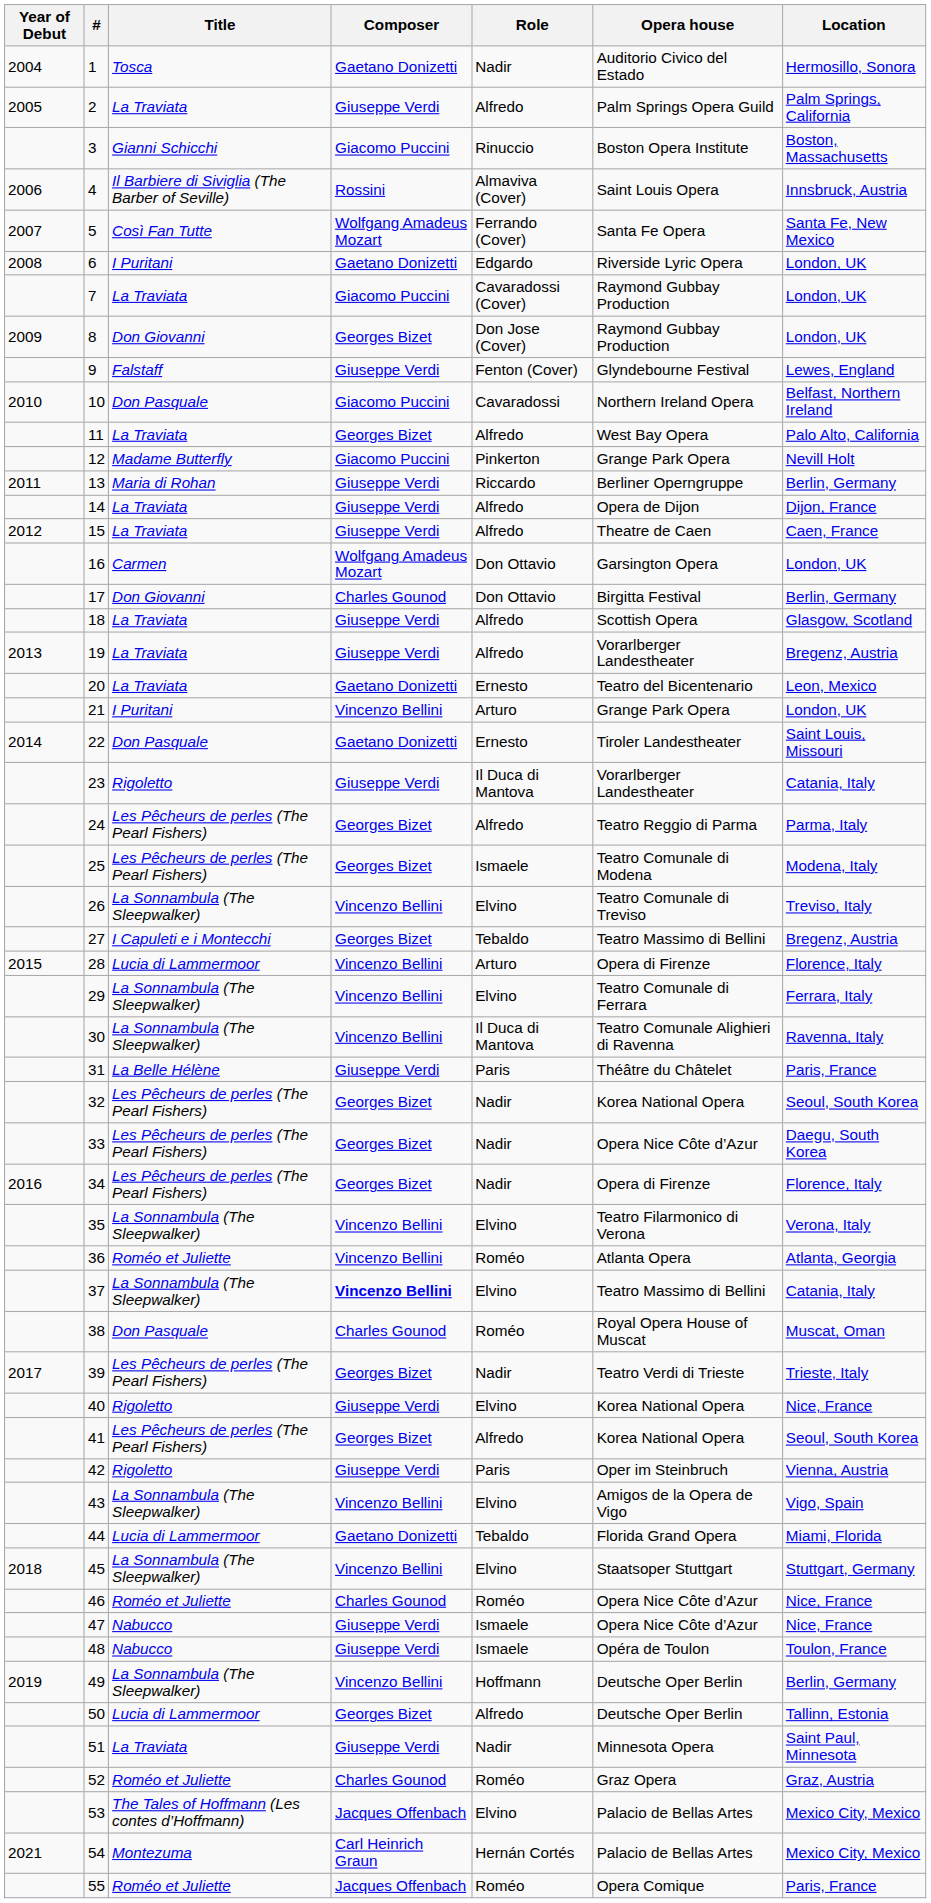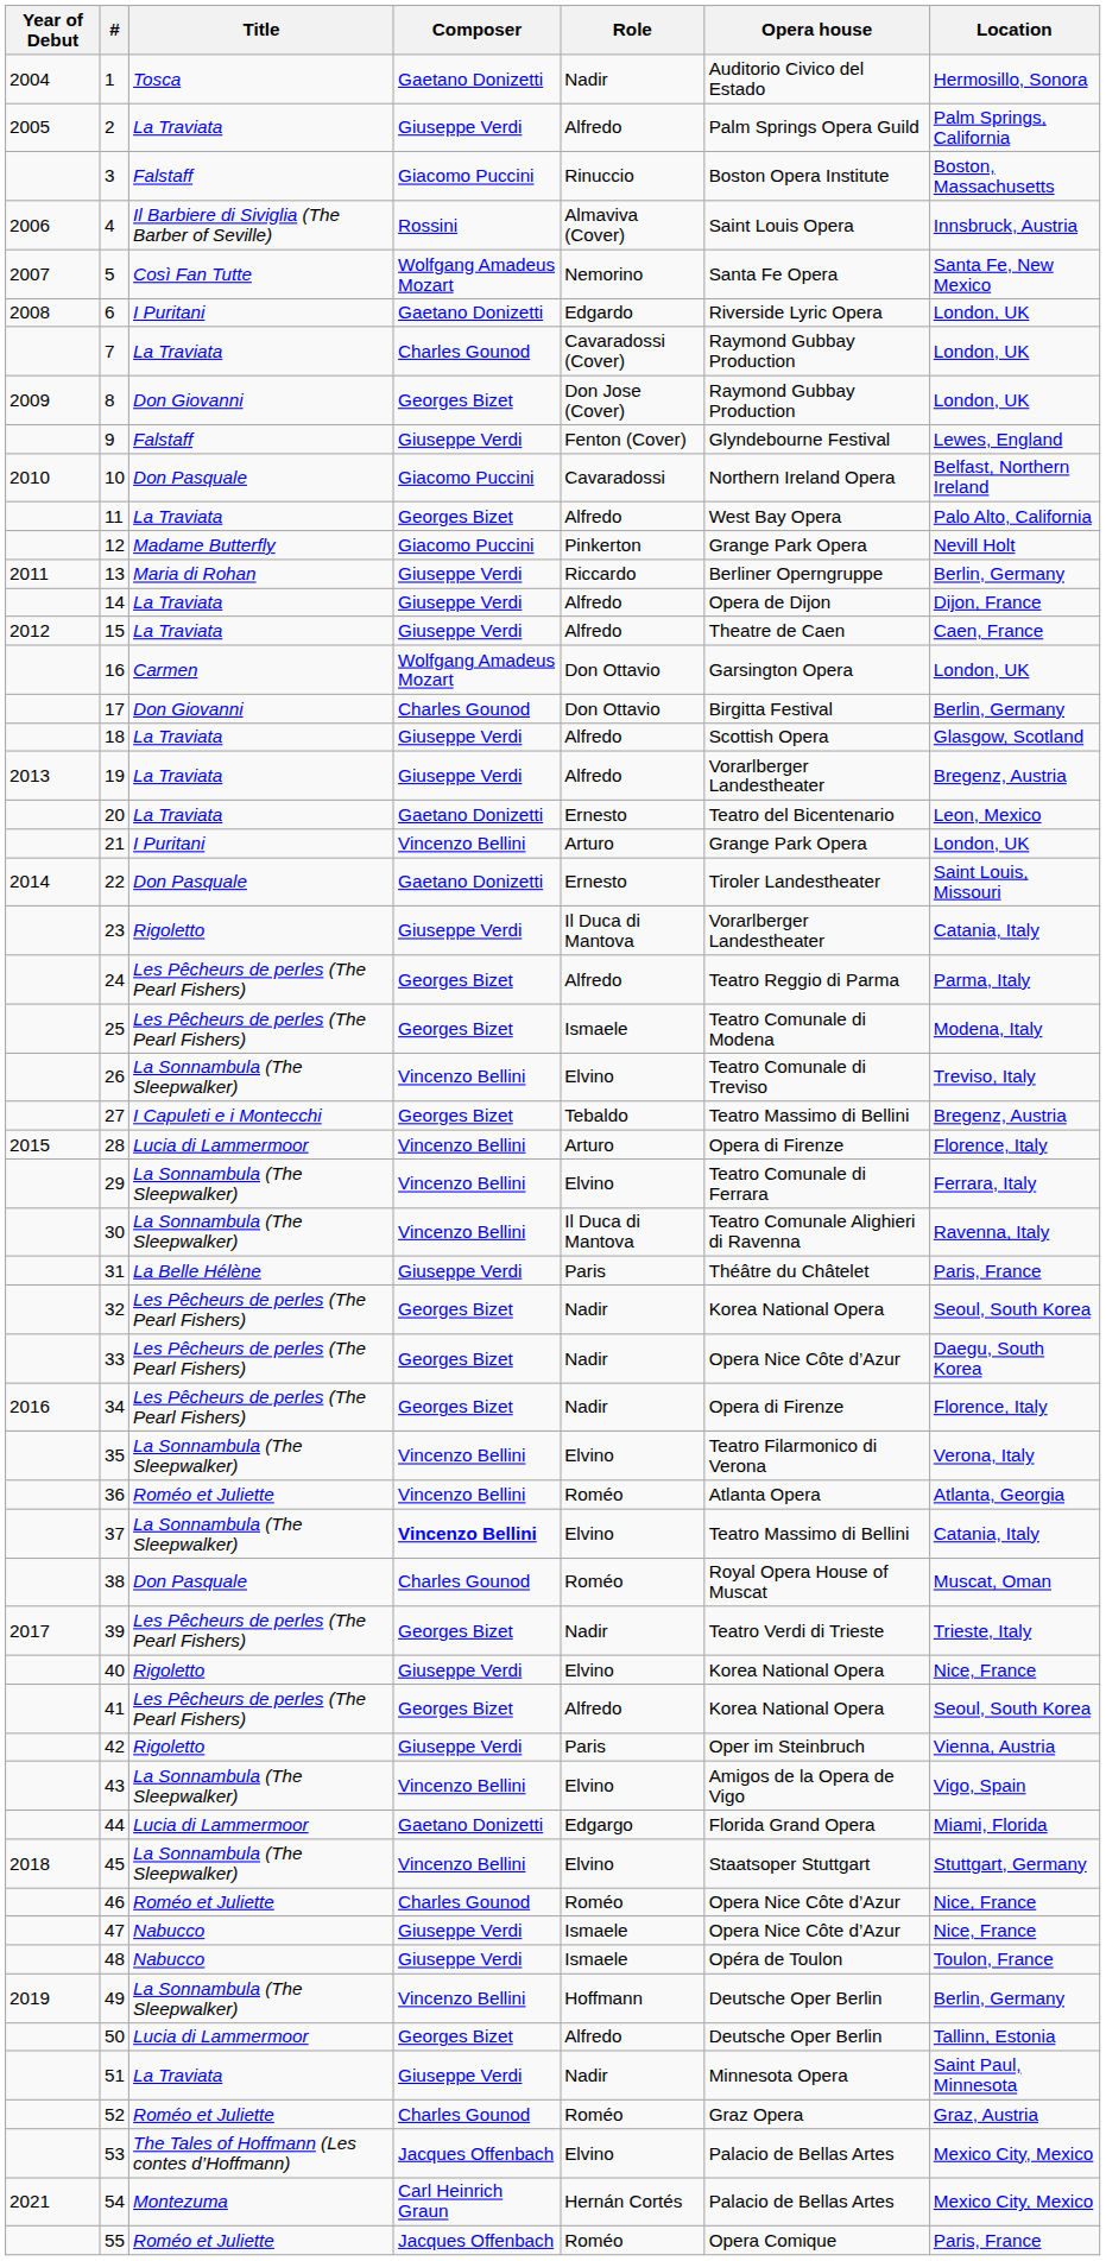3 | Title: Gianni Schicchi -> Falstaff
5 | Role: Ferrando (Cover) -> Nemorino
7 | Composer: Giacomo Puccini -> Charles Gounod
44 | Role: Tebaldo -> Edgargo
